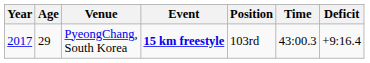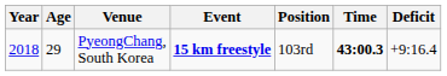PyeongChang, South Korea | Year: 2017 -> 2018
PyeongChang, South Korea | Time: normal -> bold
